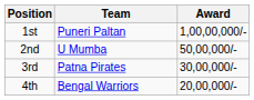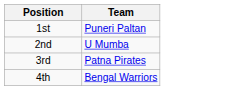- column: Award | 1,00,00,000/- | 50,00,000/- | 30,00,000/- | 20,00,000/-
